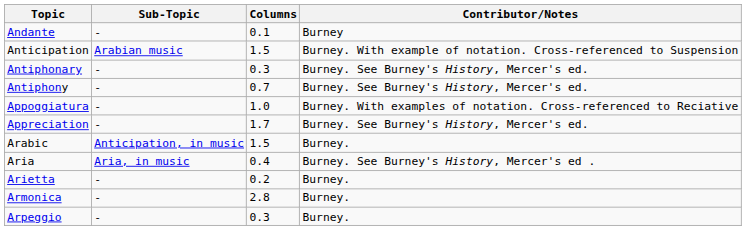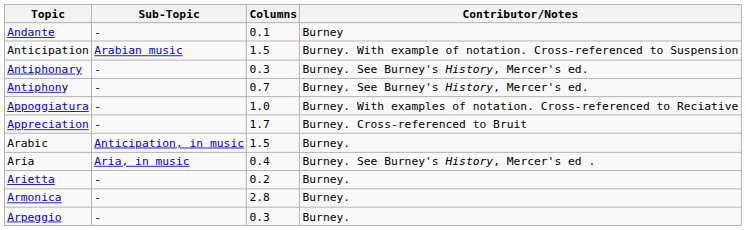Appreciation | Contributor/Notes: Burney. See Burney's History, Mercer's ed. -> Burney. Cross-referenced to Bruit
